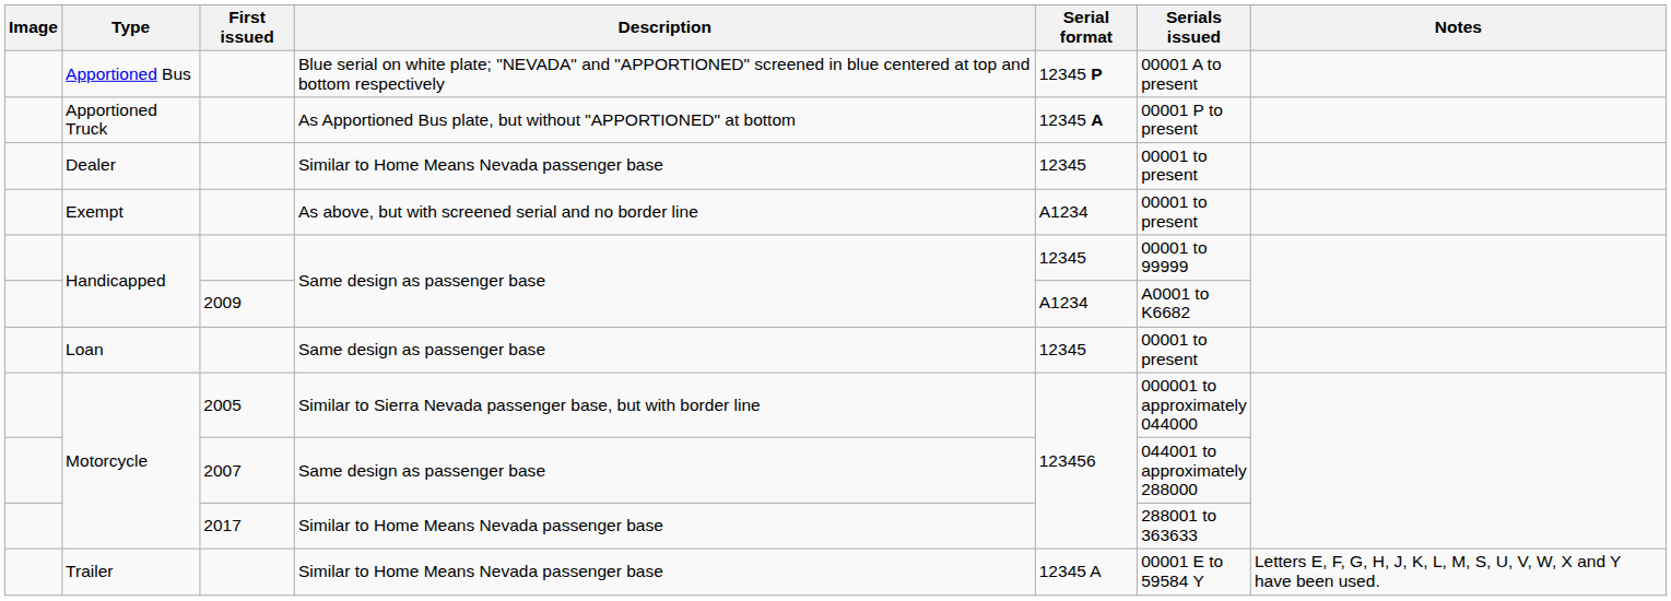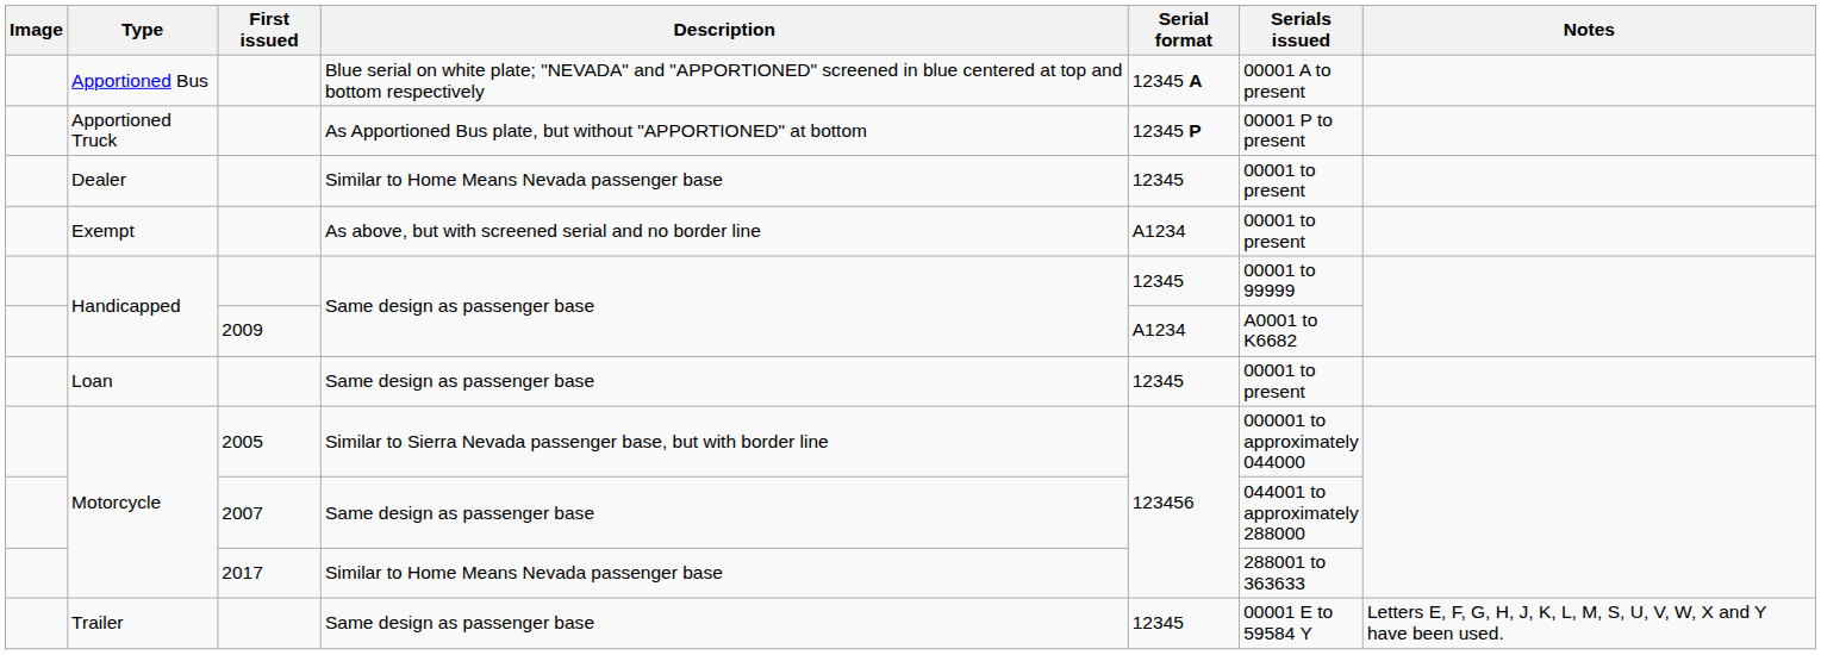Apportioned Bus | Serial format: 12345 P -> 12345 A
Apportioned Truck | Serial format: 12345 A -> 12345 P
Trailer | Description: Similar to Home Means Nevada passenger base -> Same design as passenger base
Trailer | Serial format: 12345 A -> 12345
